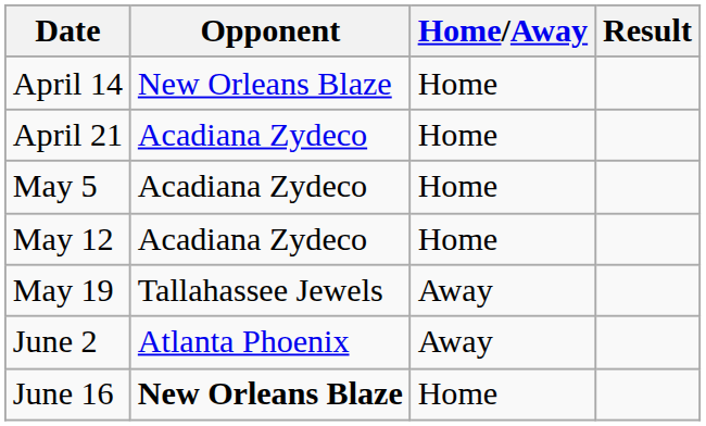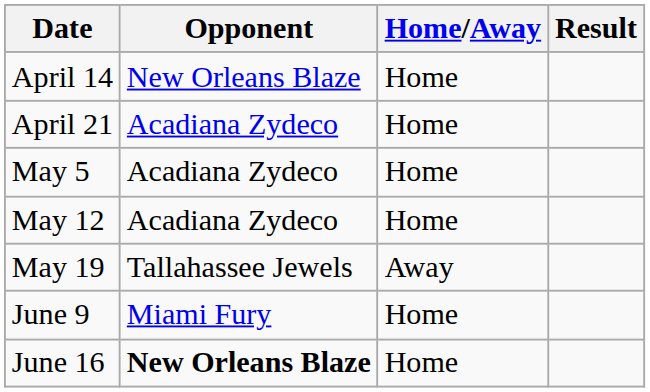- row: June 2 | Atlanta Phoenix | Away
+ row: June 9 | Miami Fury | Home
